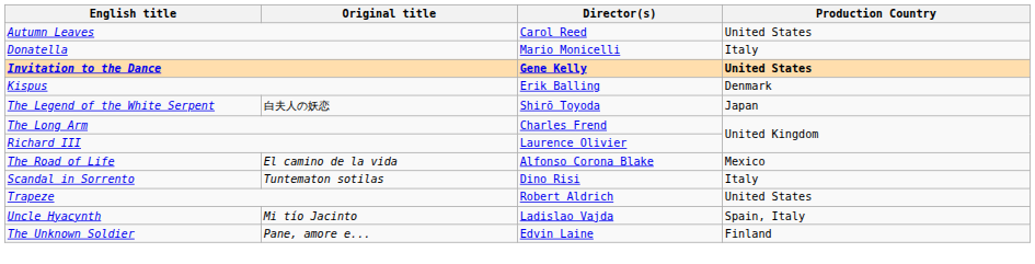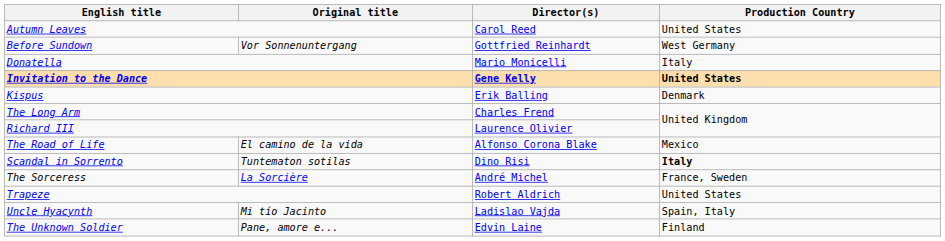+ row: Before Sundown | Vor Sonnenuntergang | Gottfried Reinhardt | West Germany
- row: The Legend of the White Serpent | 白夫人の妖恋 | Shirō Toyoda | Japan
Scandal in Sorrento | Production Country: normal -> bold
+ row: The Sorceress | La Sorcière | André Michel | France, Sweden
